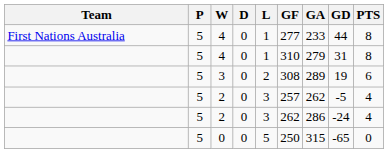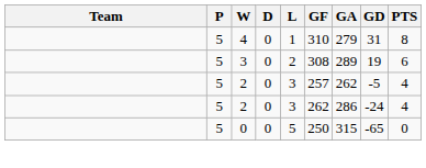- row: First Nations Australia | 5 | 4 | 0 | 1 | 277 | 233 | 44 | 8
